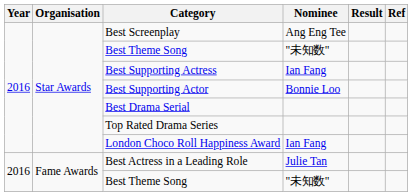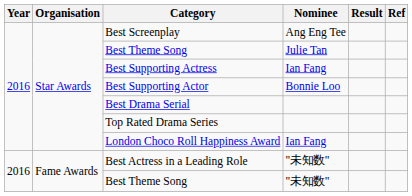Star Awards / Best Theme Song | Nominee: "未知数" -> Julie Tan
Best Actress in a Leading Role | Nominee: Julie Tan -> "未知数"
